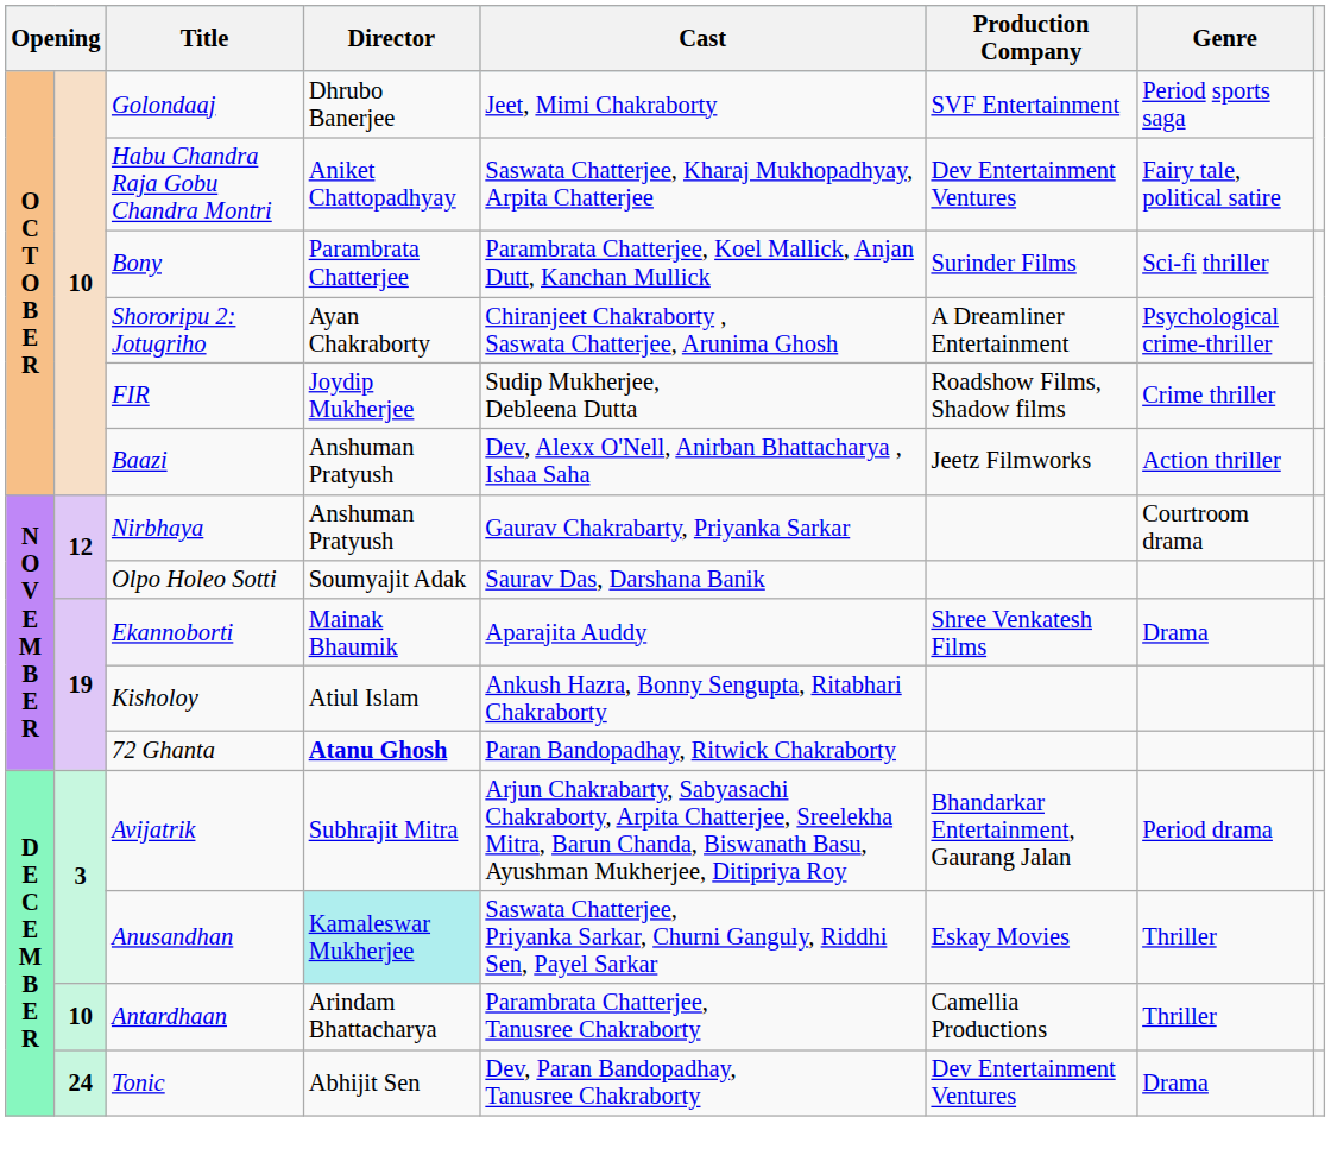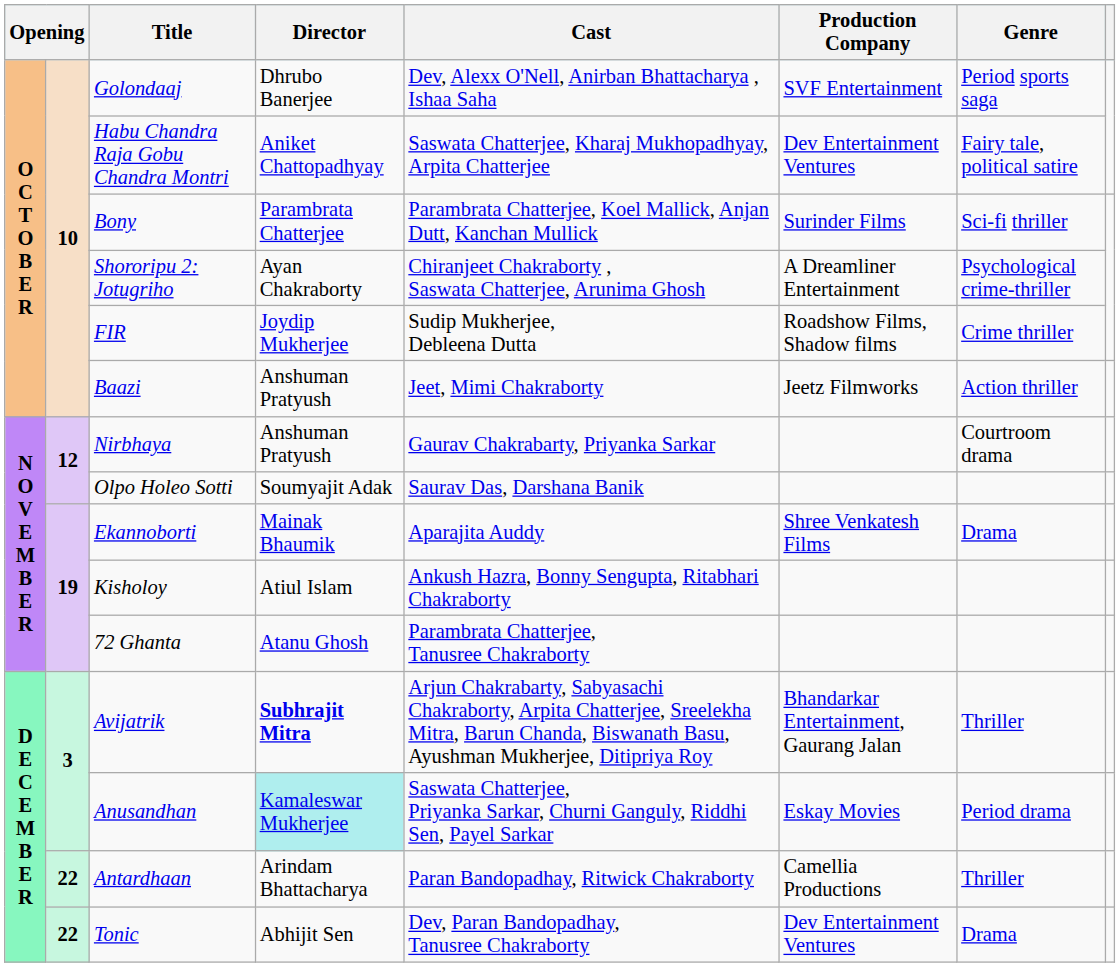Golondaaj | Cast: Jeet, Mimi Chakraborty -> Dev, Alexx O'Nell, Anirban Bhattacharya , Ishaa Saha
Baazi | Cast: Dev, Alexx O'Nell, Anirban Bhattacharya , Ishaa Saha -> Jeet, Mimi Chakraborty
72 Ghanta | Director: bold -> normal
72 Ghanta | Cast: Paran Bandopadhay, Ritwick Chakraborty -> Parambrata Chatterjee, Tanusree Chakraborty
Avijatrik | Director: normal -> bold
Avijatrik | Genre: Period drama -> Thriller
Anusandhan | Genre: Thriller -> Period drama
Antardhaan | column 2: 10 -> 22
Antardhaan | Cast: Parambrata Chatterjee, Tanusree Chakraborty -> Paran Bandopadhay, Ritwick Chakraborty
Tonic | column 2: 24 -> 22
